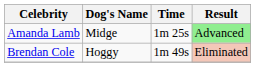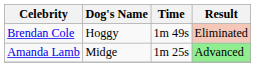rows swapped: Brendan Cole <-> Amanda Lamb
